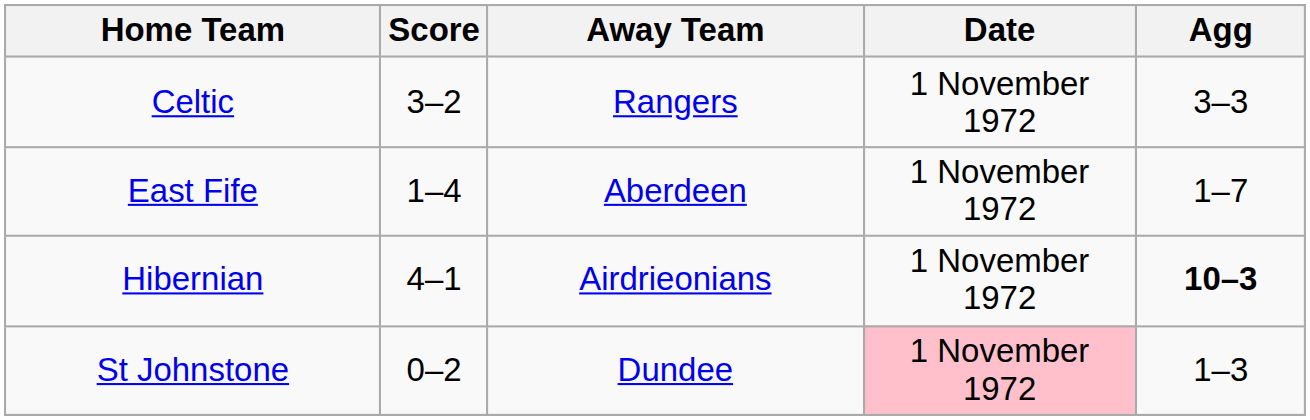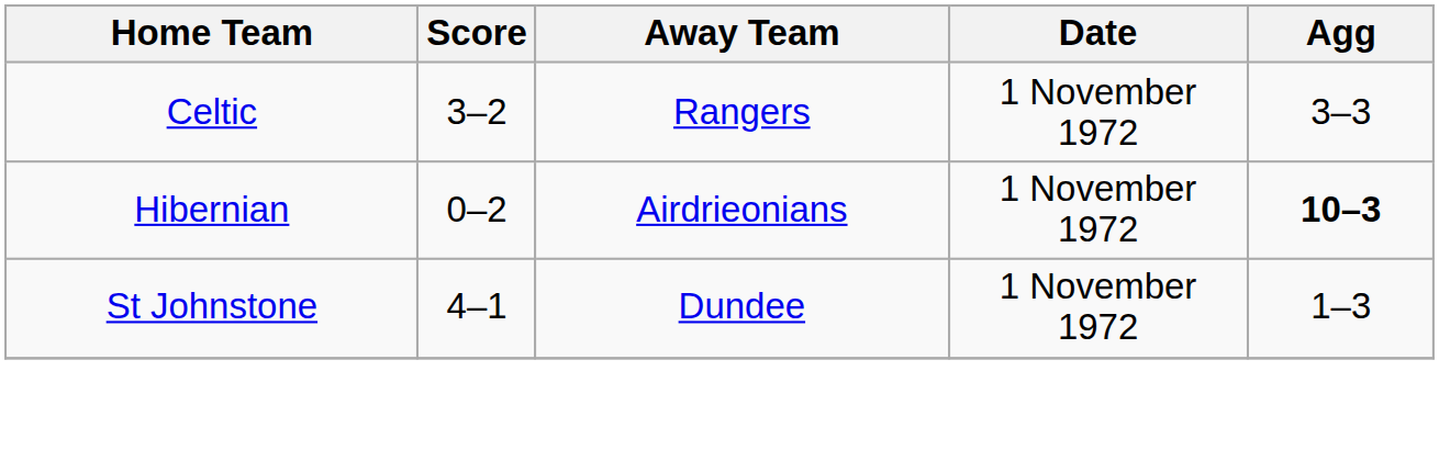- row: East Fife | 1–4 | Aberdeen | 1 November 1972 | 1–7
Hibernian | Score: 4–1 -> 0–2
St Johnstone | Score: 0–2 -> 4–1
St Johnstone | Date: pink background -> no background
